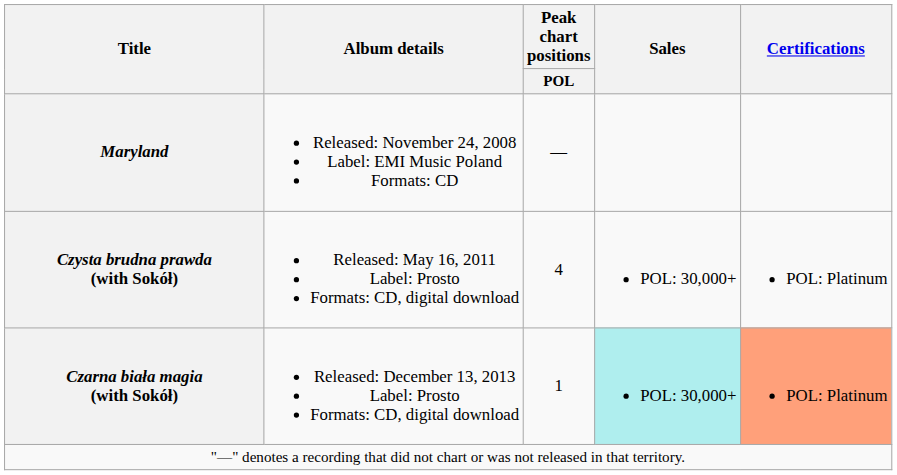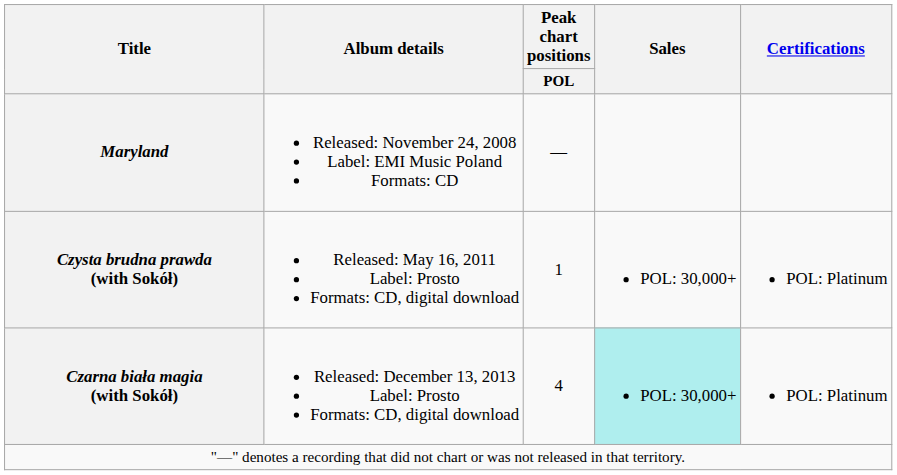Czysta brudna prawda (with Sokół) | Peak chart positions / POL: 4 -> 1
Czarna biała magia (with Sokół) | Peak chart positions / POL: 1 -> 4
Czarna biała magia (with Sokół) | Certifications: lightsalmon background -> no background
